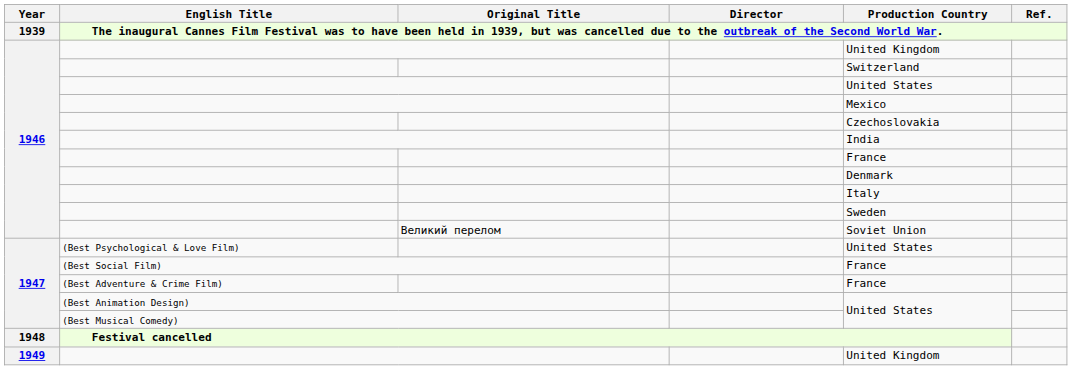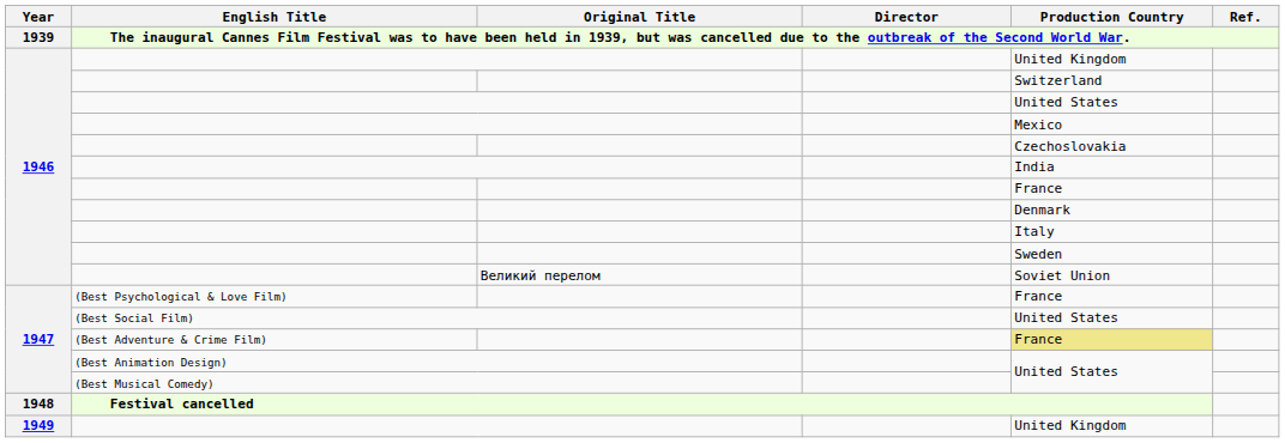(Best Psychological & Love Film) | Production Country: United States -> France
(Best Social Film) | Production Country: France -> United States
(Best Adventure & Crime Film) | Production Country: no background -> khaki background
